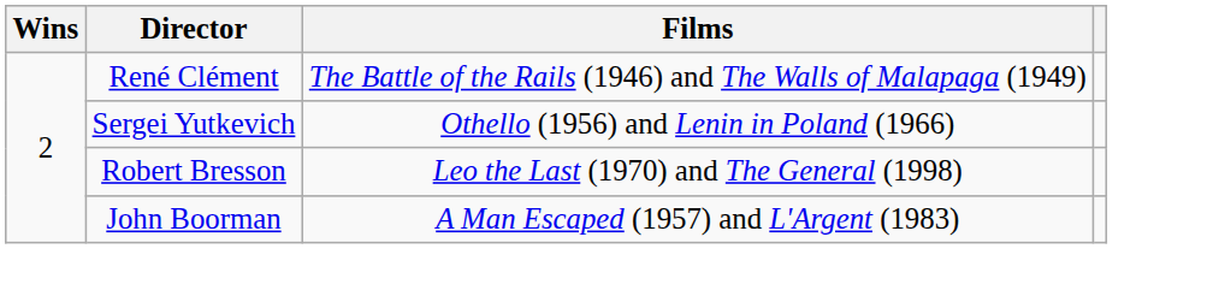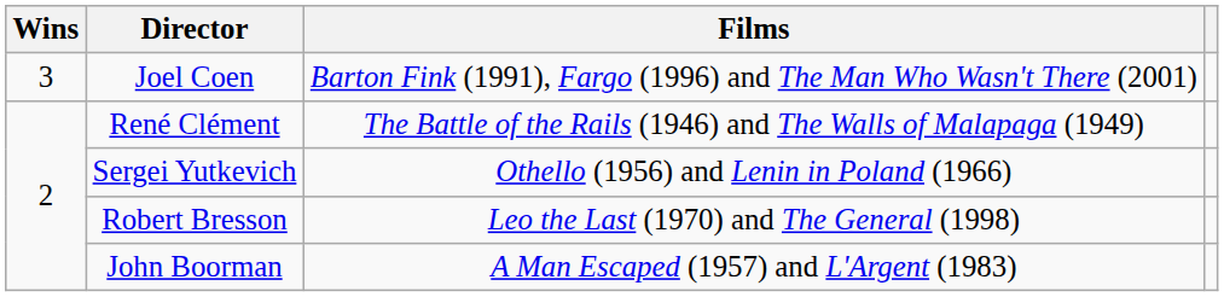+ row: 3 | Joel Coen | Barton Fink (1991), Fargo (1996) and The Man Who Wasn't There (2001)
